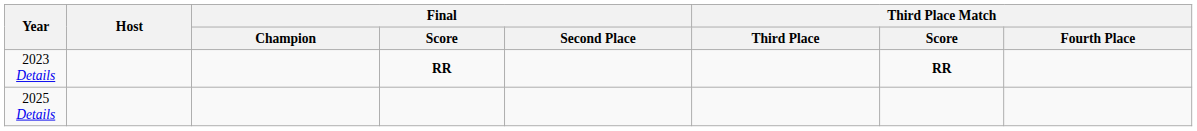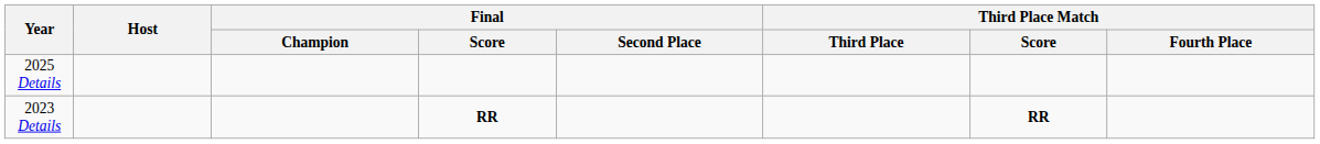rows swapped: 2023 Details <-> 2025 Details
